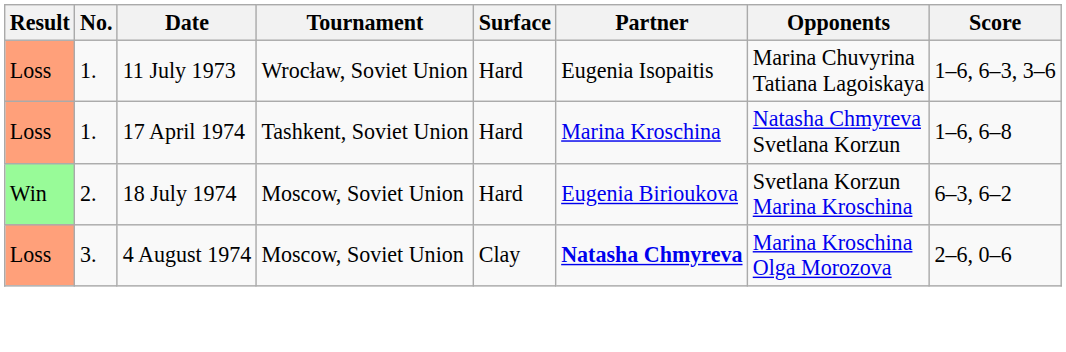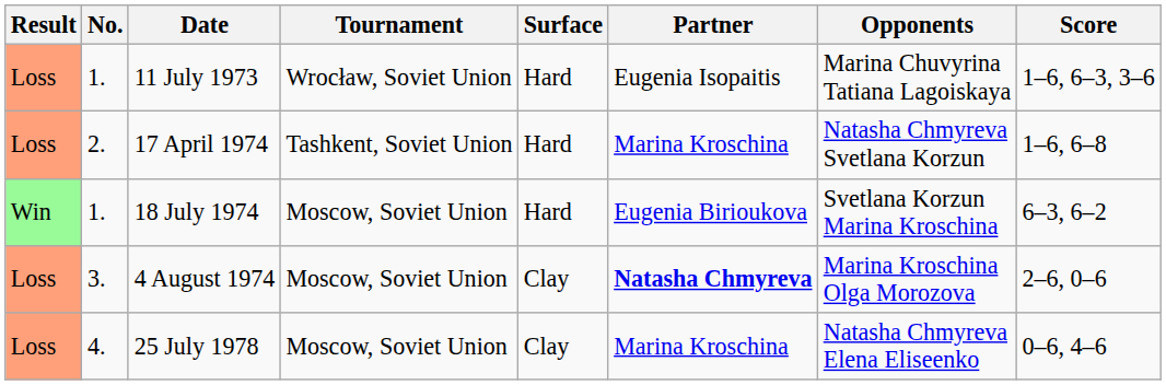17 April 1974 | No.: 1. -> 2.
18 July 1974 | No.: 2. -> 1.
+ row: Loss | 4. | 25 July 1978 | Moscow, Soviet Union | Clay | Marina Kroschina | Natasha Chmyreva Elena Eliseenko | 0–6, 4–6
